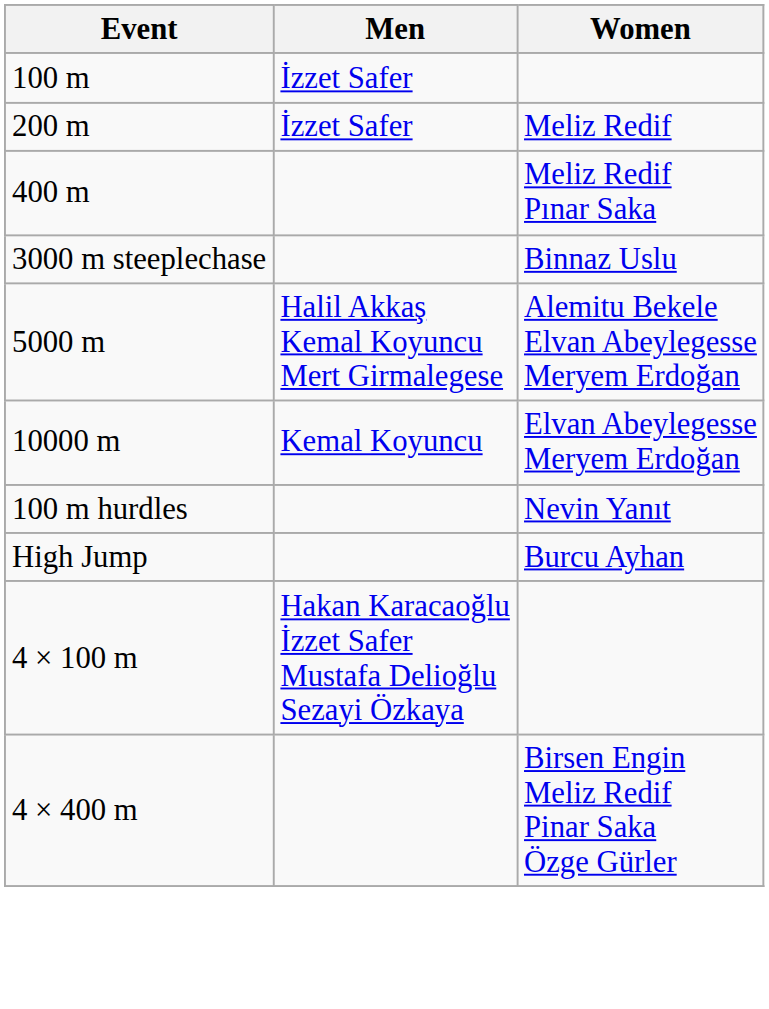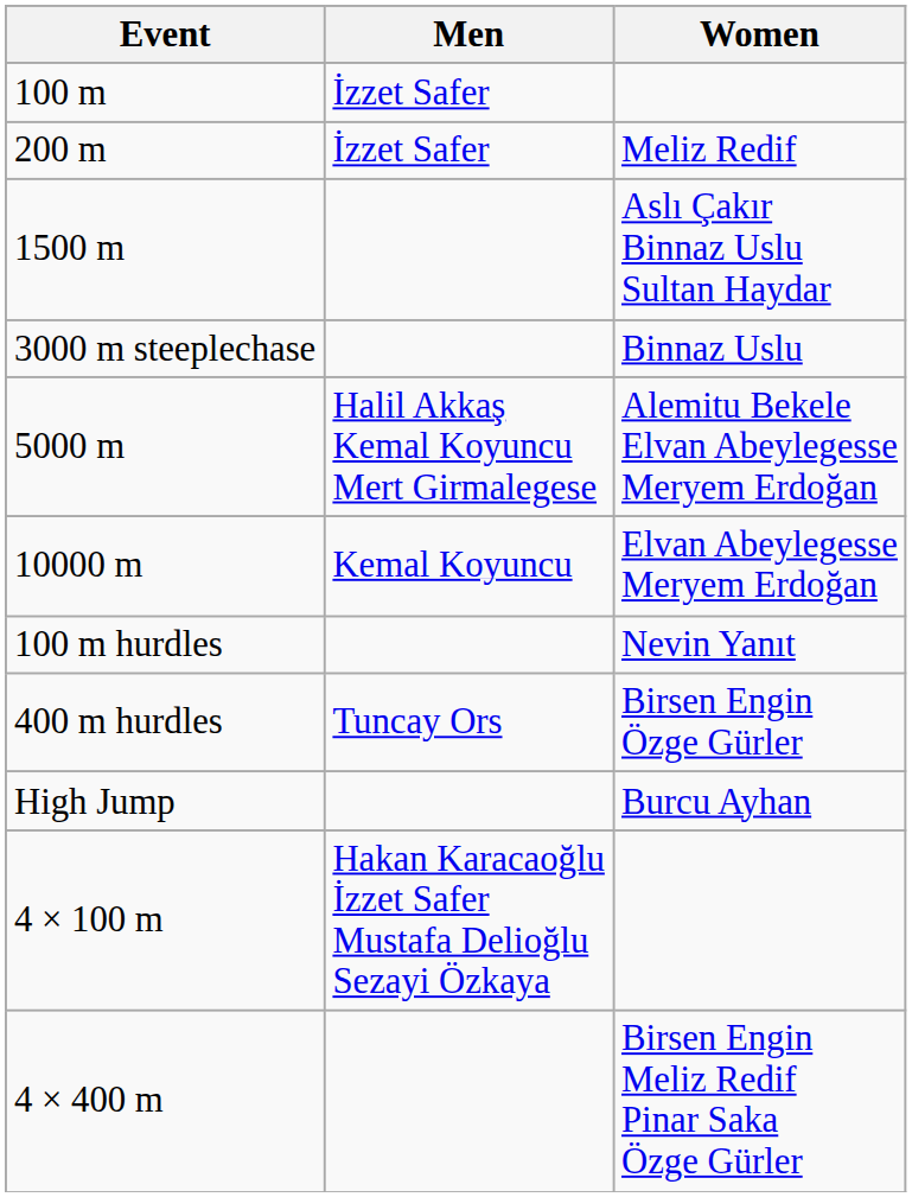- row: 400 m | Meliz Redif Pınar Saka
+ row: 1500 m | Aslı Çakır Binnaz Uslu Sultan Haydar
+ row: 400 m hurdles | Tuncay Ors | Birsen Engin Özge Gürler
